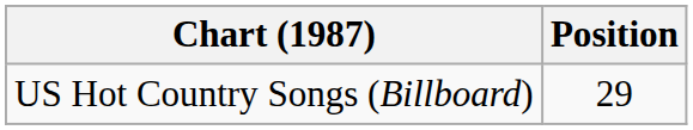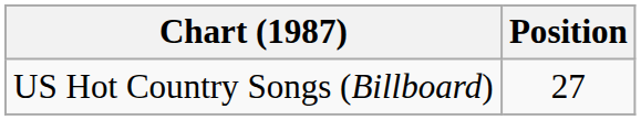US Hot Country Songs (Billboard) | Position: 29 -> 27
